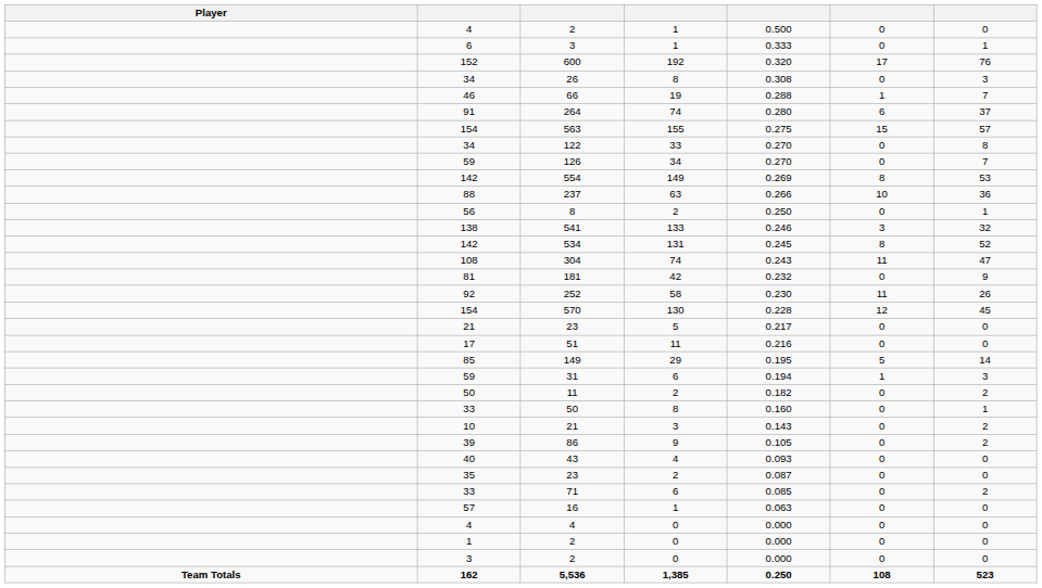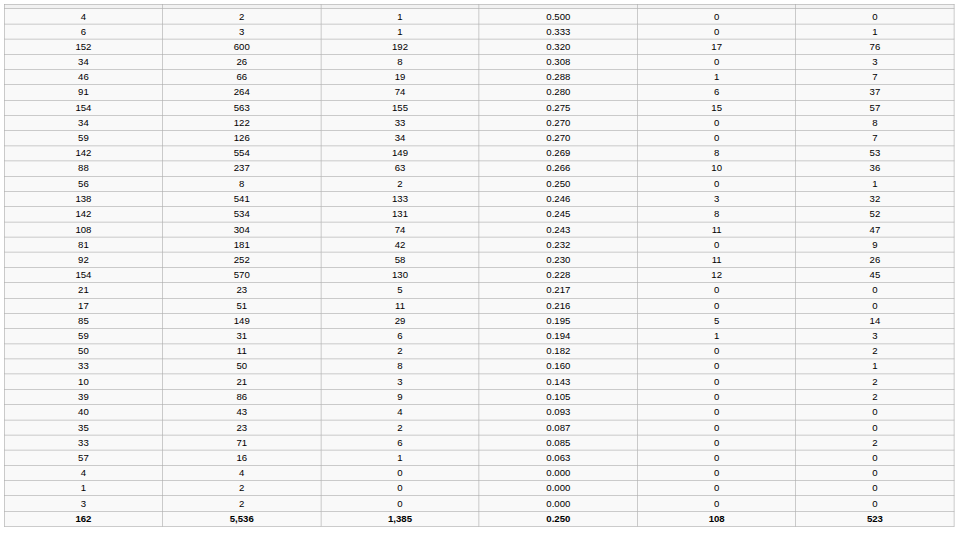- column: Player | Team Totals
